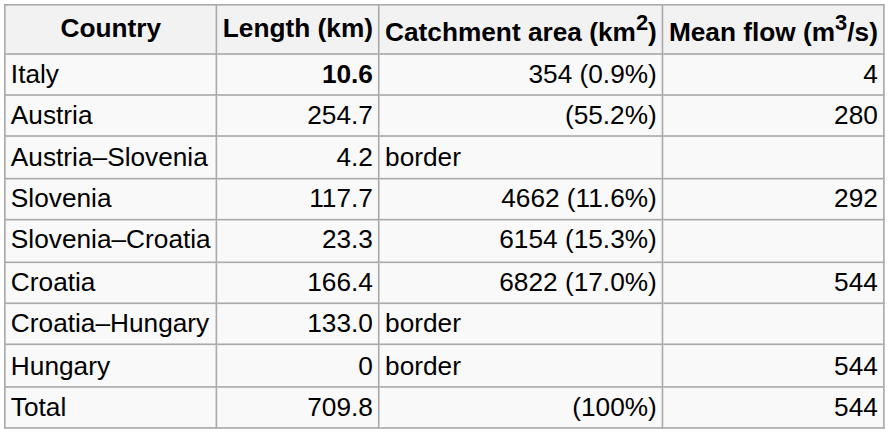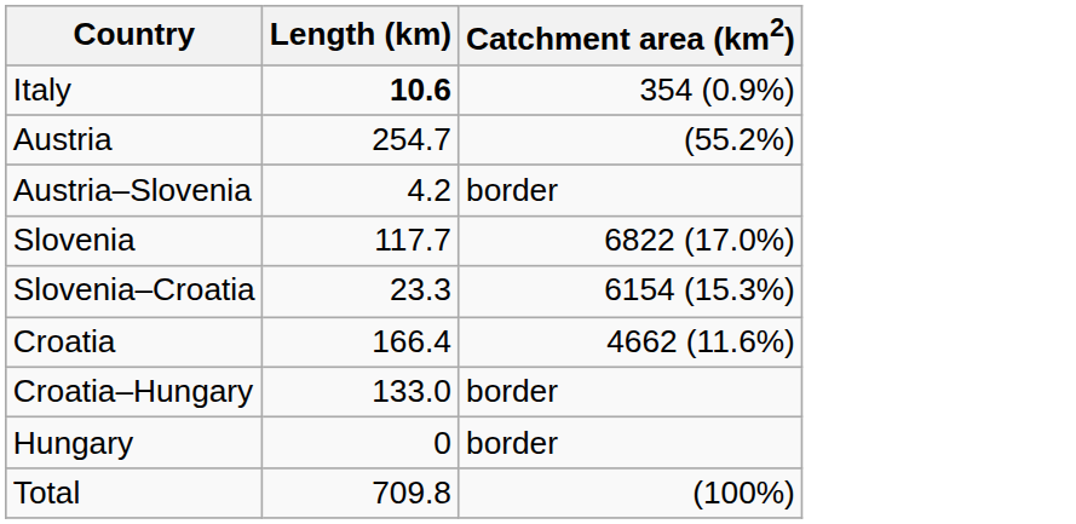- column: Mean flow (m3/s) | 4 | 280 | 292 | 544 | 544 | 544
Slovenia | Catchment area (km2): 4662 (11.6%) -> 6822 (17.0%)
Croatia | Catchment area (km2): 6822 (17.0%) -> 4662 (11.6%)
